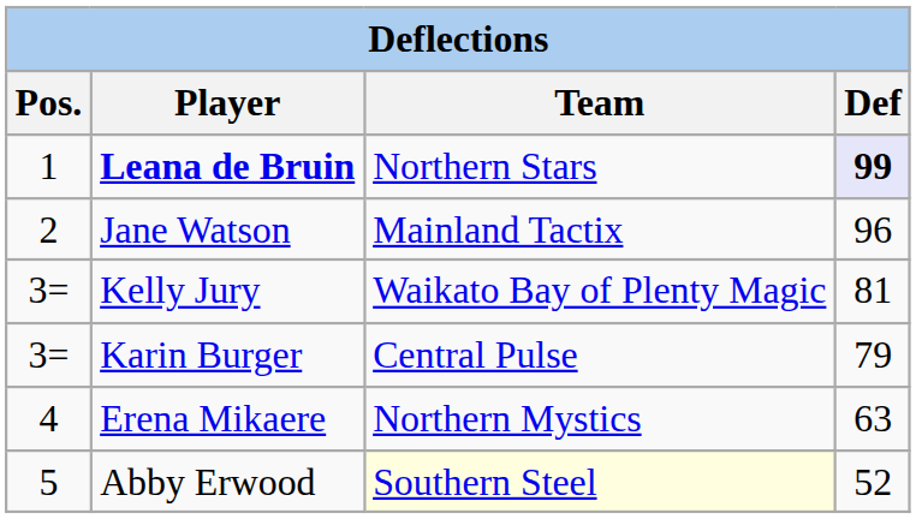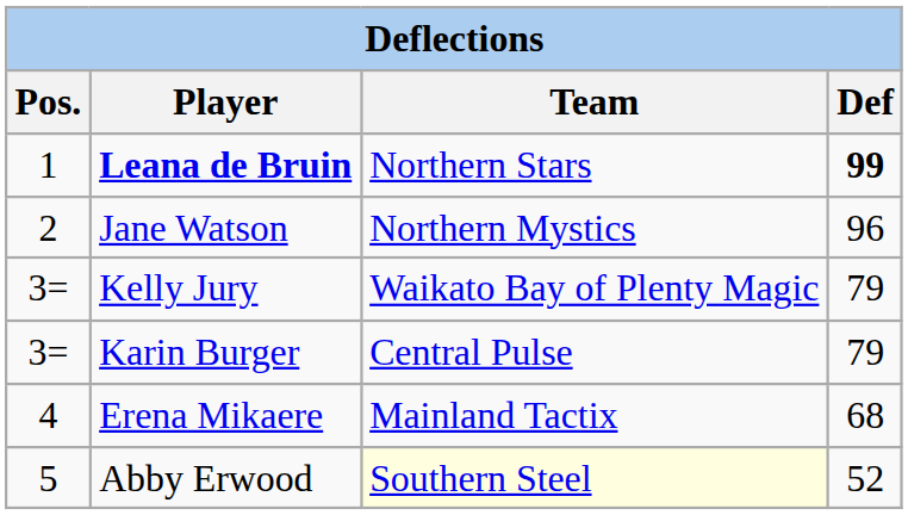Leana de Bruin | Def: lavender background -> no background
Jane Watson | Team: Mainland Tactix -> Northern Mystics
Kelly Jury | Def: 81 -> 79
Erena Mikaere | Team: Northern Mystics -> Mainland Tactix
Erena Mikaere | Def: 63 -> 68
